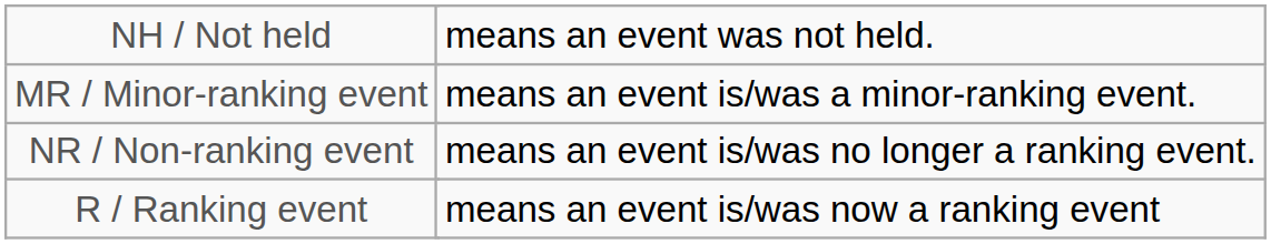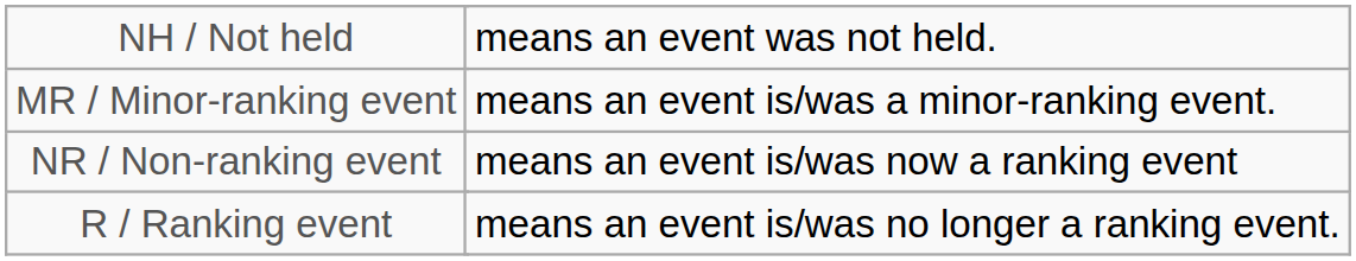NR / Non-ranking event | column 5: means an event is/was no longer a ranking event. -> means an event is/was now a ranking event
R / Ranking event | column 5: means an event is/was now a ranking event -> means an event is/was no longer a ranking event.
